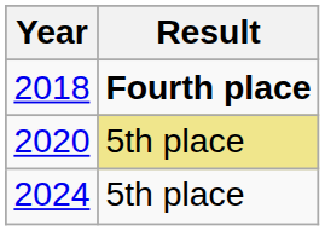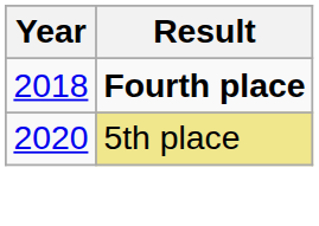- row: 2024 | 5th place
